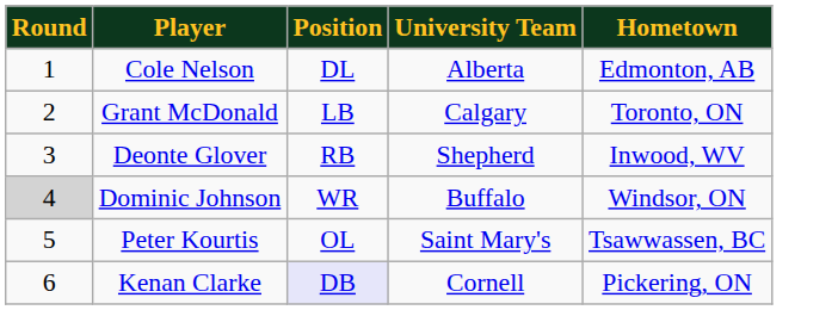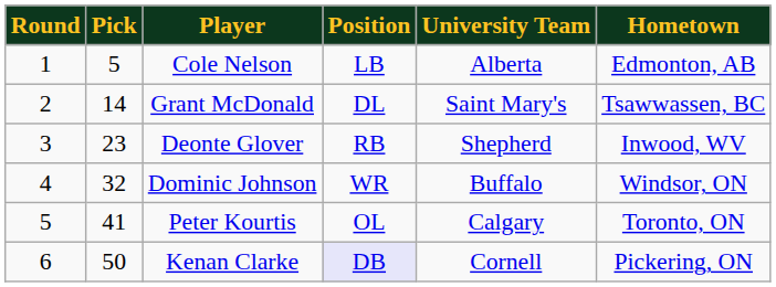+ column: Pick | 5 | 14 | 23 | 32 | 41 | 50
Cole Nelson | Position: DL -> LB
Grant McDonald | Position: LB -> DL
Grant McDonald | University Team: Calgary -> Saint Mary's
Grant McDonald | Hometown: Toronto, ON -> Tsawwassen, BC
Dominic Johnson | Round: lightgrey background -> no background
Peter Kourtis | University Team: Saint Mary's -> Calgary
Peter Kourtis | Hometown: Tsawwassen, BC -> Toronto, ON
